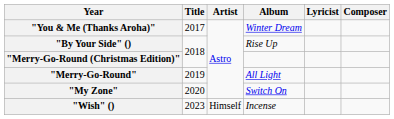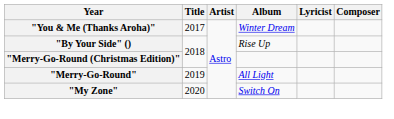- row: "Wish" () | 2023 | Himself | Incense
